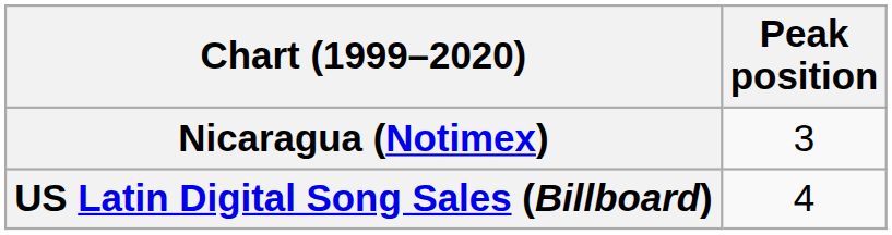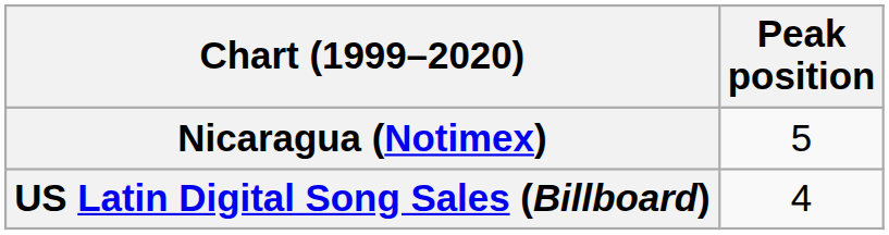Nicaragua (Notimex) | Peak position: 3 -> 5
